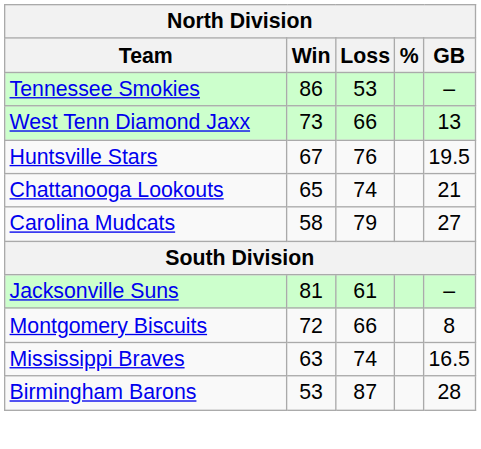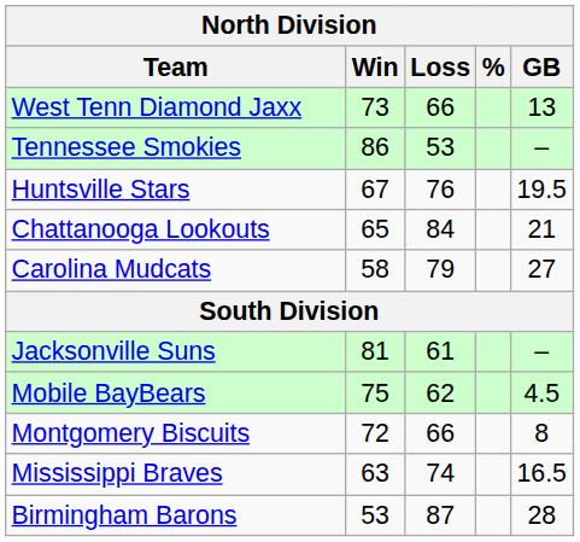rows swapped: Tennessee Smokies <-> West Tenn Diamond Jaxx
Chattanooga Lookouts | Loss: 74 -> 84
+ row: Mobile BayBears | 75 | 62 | 4.5
